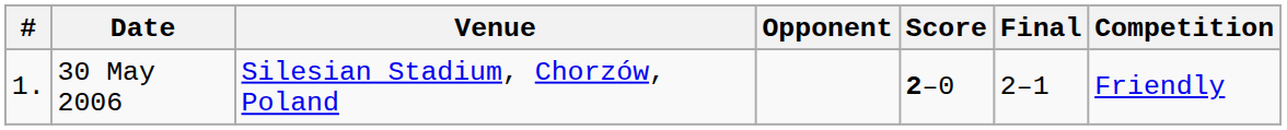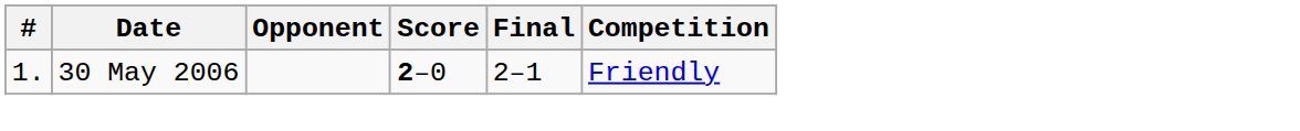- column: Venue | Silesian Stadium, Chorzów, Poland
